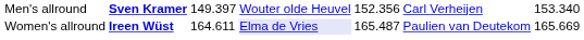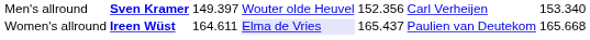Women's allround | column 5: 165.487 -> 165.437
Women's allround | column 7: 165.669 -> 165.668
